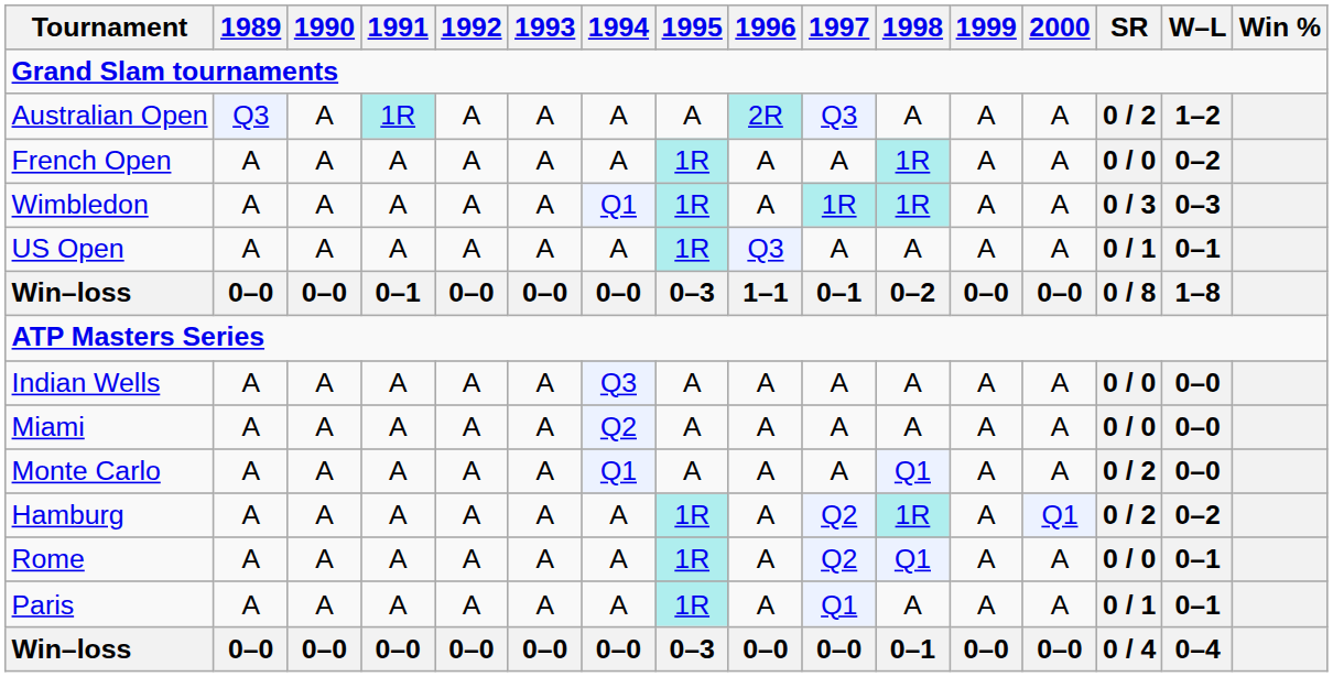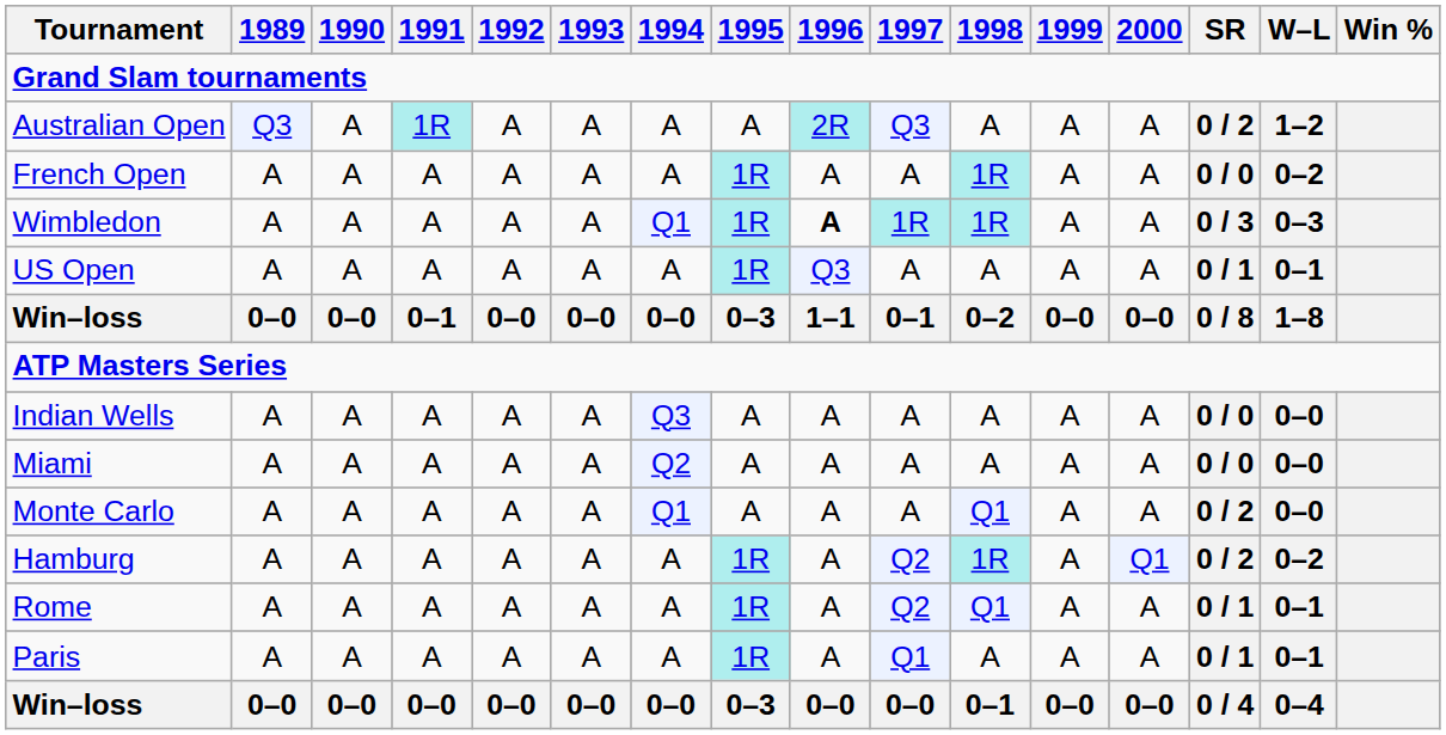Wimbledon | 1996: normal -> bold
Rome | SR: 0 / 0 -> 0 / 1
